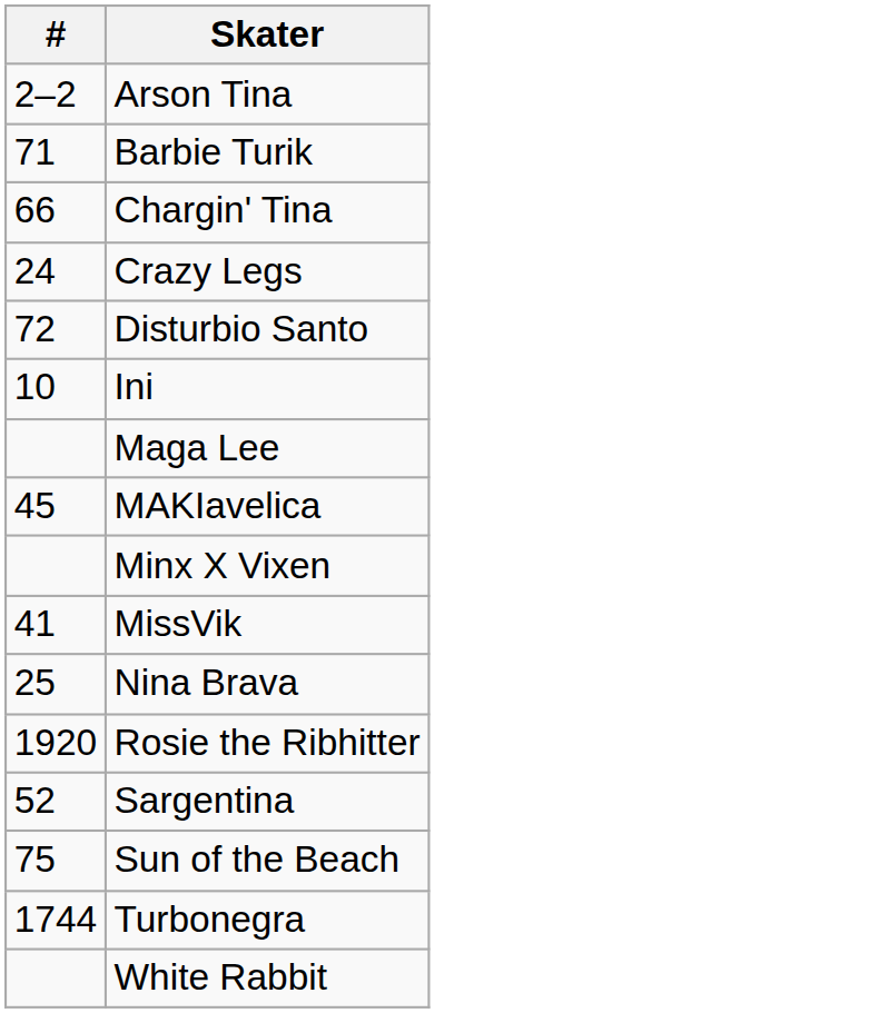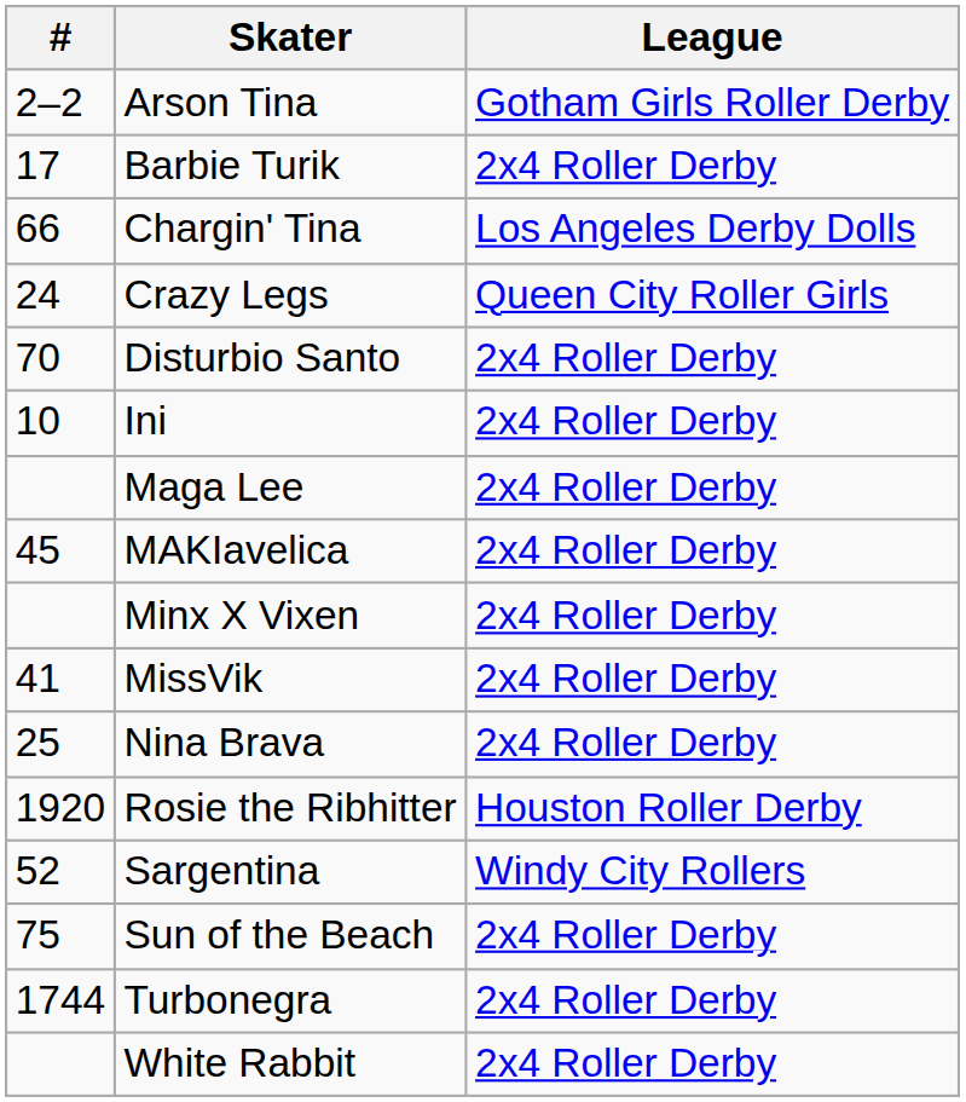+ column: League | Gotham Girls Roller Derby | 2x4 Roller Derby | Los Angeles Derby Dolls | Queen City Roller Girls | 2x4 Roller Derby | 2x4 Roller Derby | 2x4 Roller Derby | 2x4 Roller Derby | 2x4 Roller Derby | 2x4 Roller Derby | 2x4 Roller Derby | Houston Roller Derby | Windy City Rollers | 2x4 Roller Derby | 2x4 Roller Derby | 2x4 Roller Derby
Barbie Turik | #: 71 -> 17
Disturbio Santo | #: 72 -> 70
